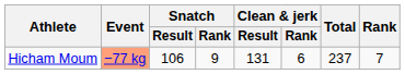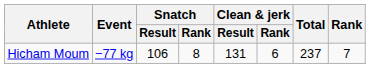Hicham Moum | Event: lightsalmon background -> no background
Hicham Moum | Snatch / Rank: 9 -> 8
